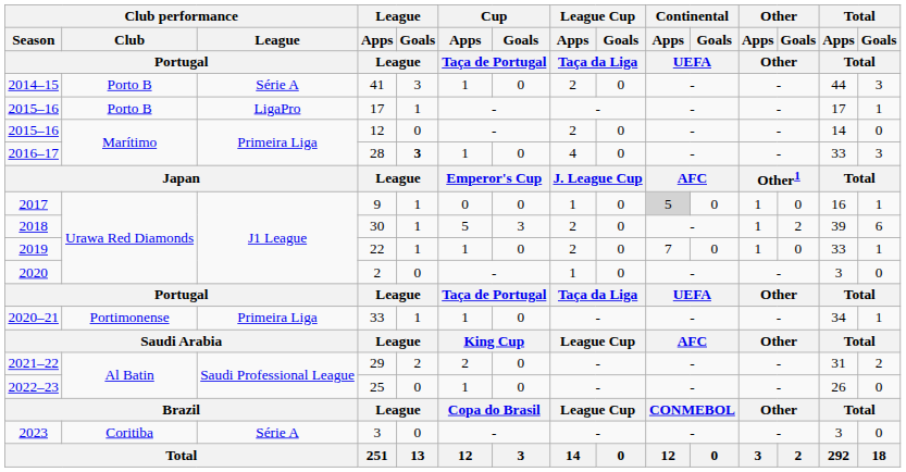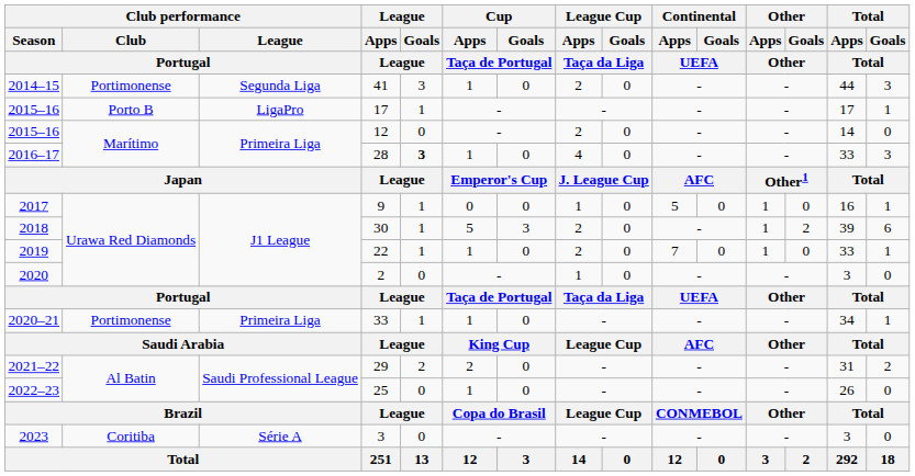41 | Club performance / Club / Portugal: Porto B -> Portimonense
41 | Club performance / League / Portugal: Série A -> Segunda Liga
9 | Continental / Apps / UEFA: lightgrey background -> no background
